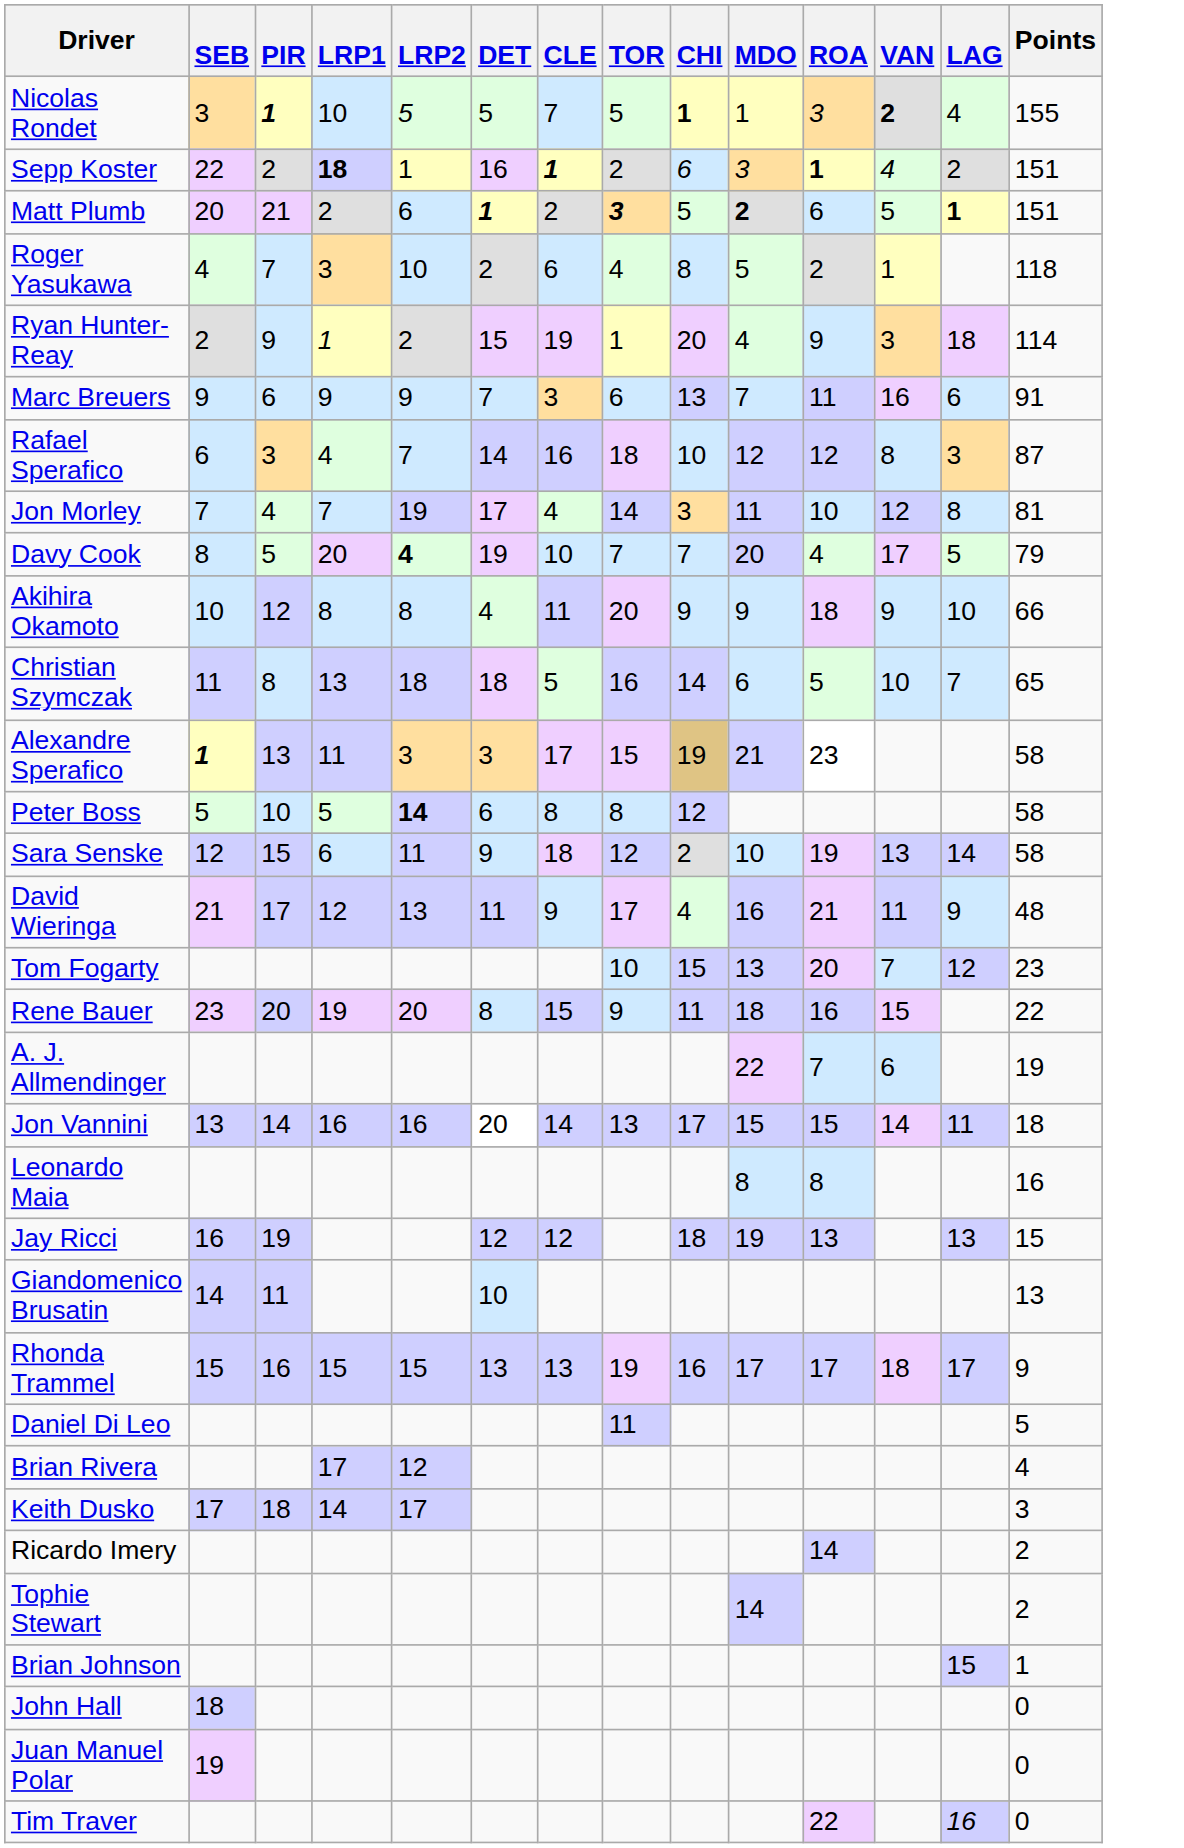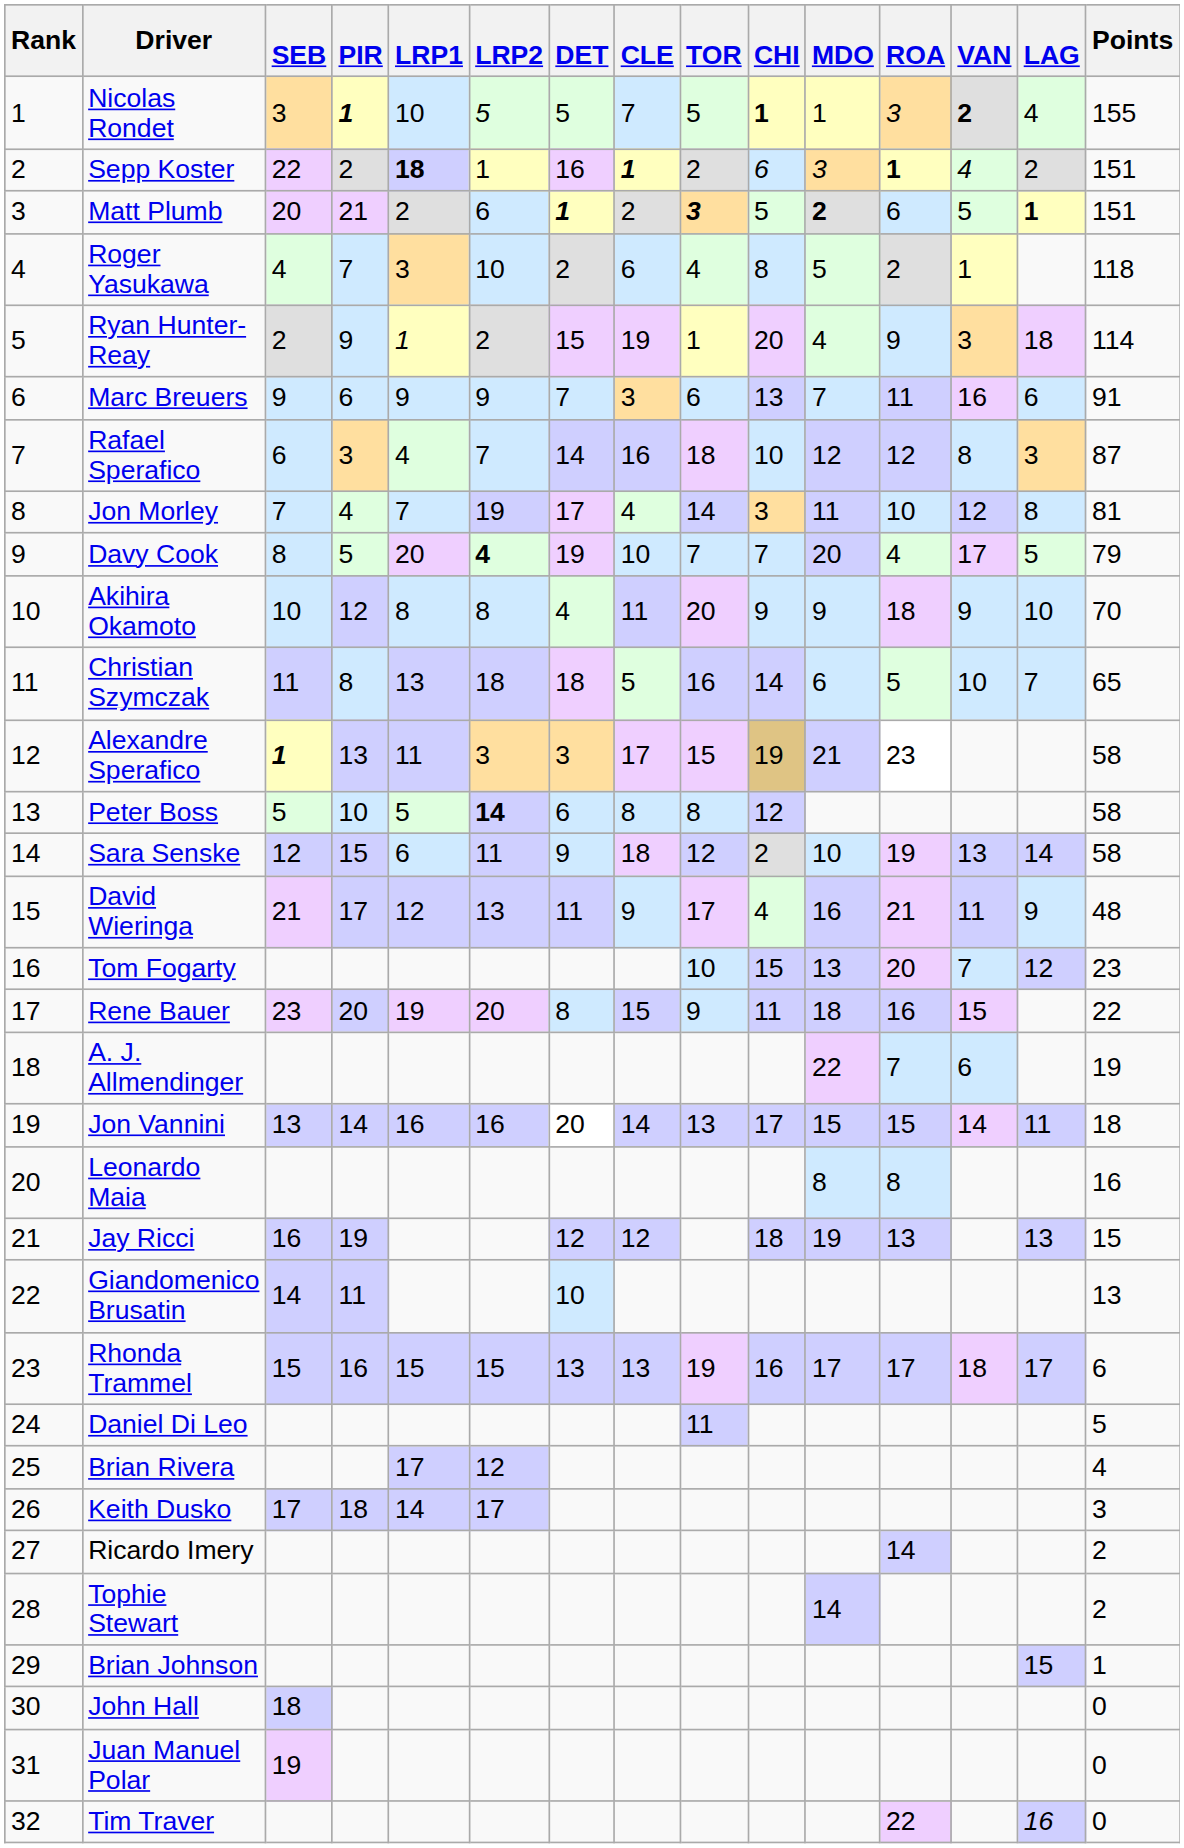+ column: Rank | 1 | 2 | 3 | 4 | 5 | 6 | 7 | 8 | 9 | 10 | 11 | 12 | 13 | 14 | 15 | 16 | 17 | 18 | 19 | 20 | 21 | 22 | 23 | 24 | 25 | 26 | 27 | 28 | 29 | 30 | 31 | 32
Akihira Okamoto | Points: 66 -> 70
Rhonda Trammel | Points: 9 -> 6
